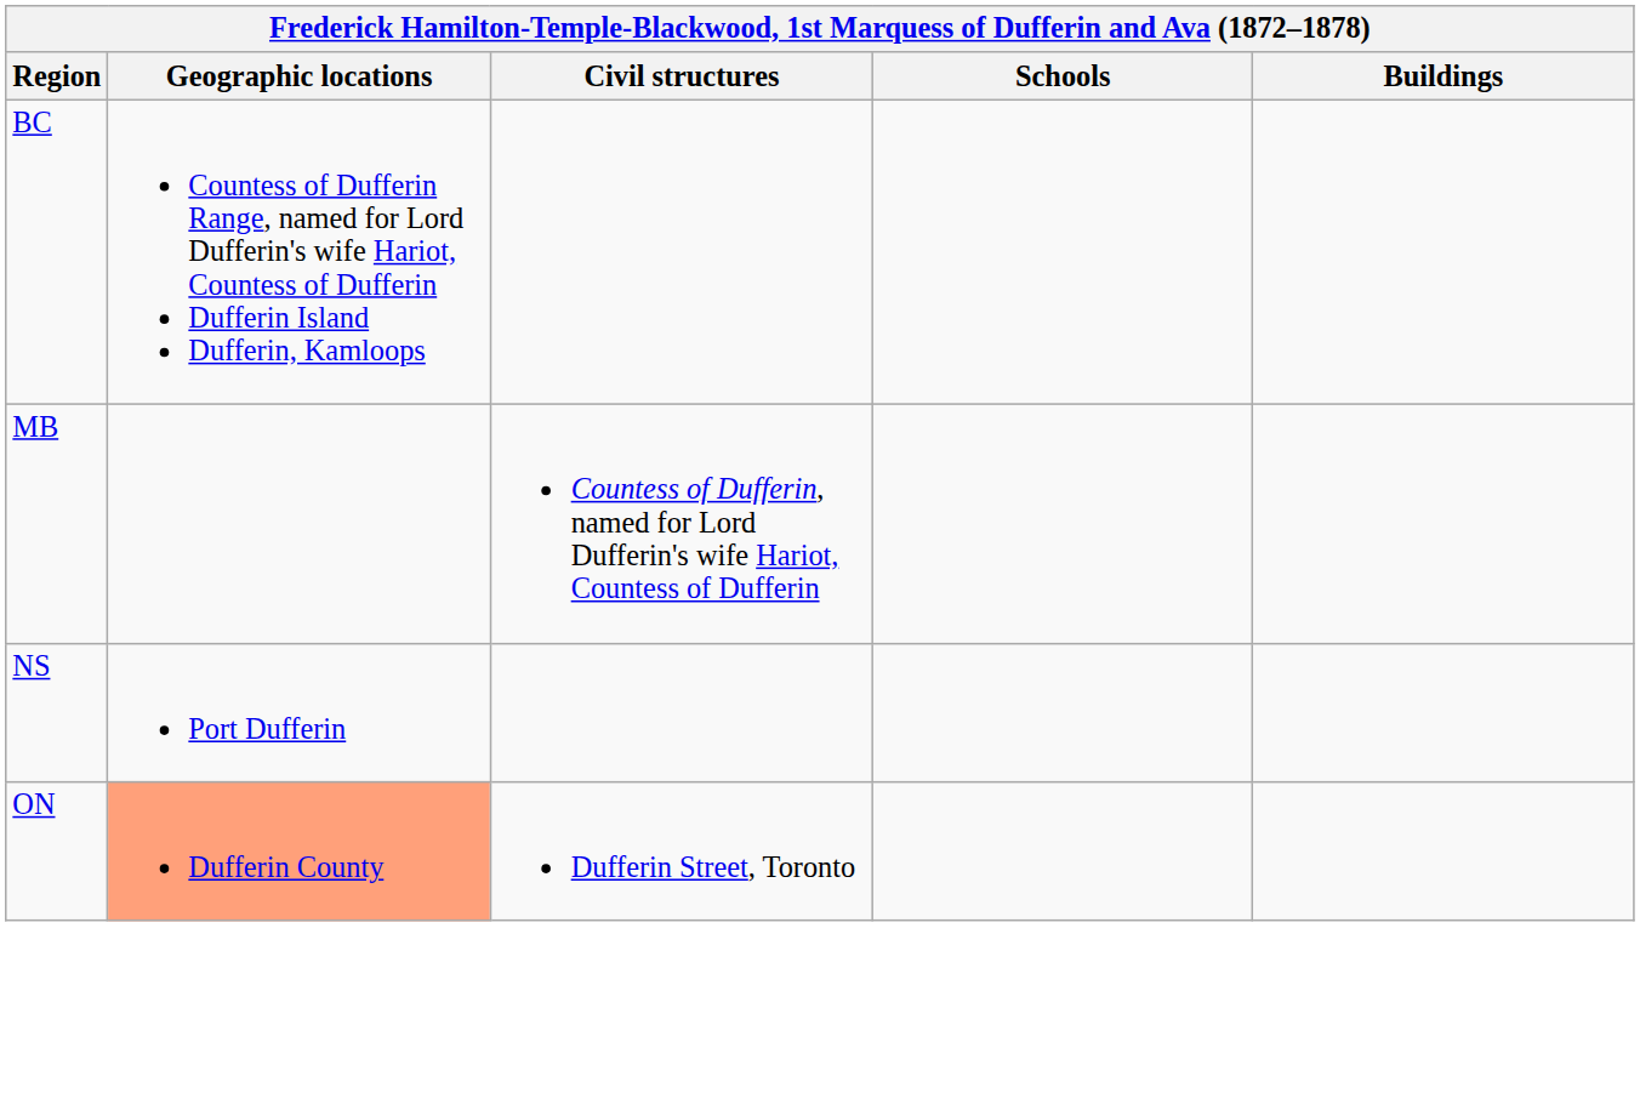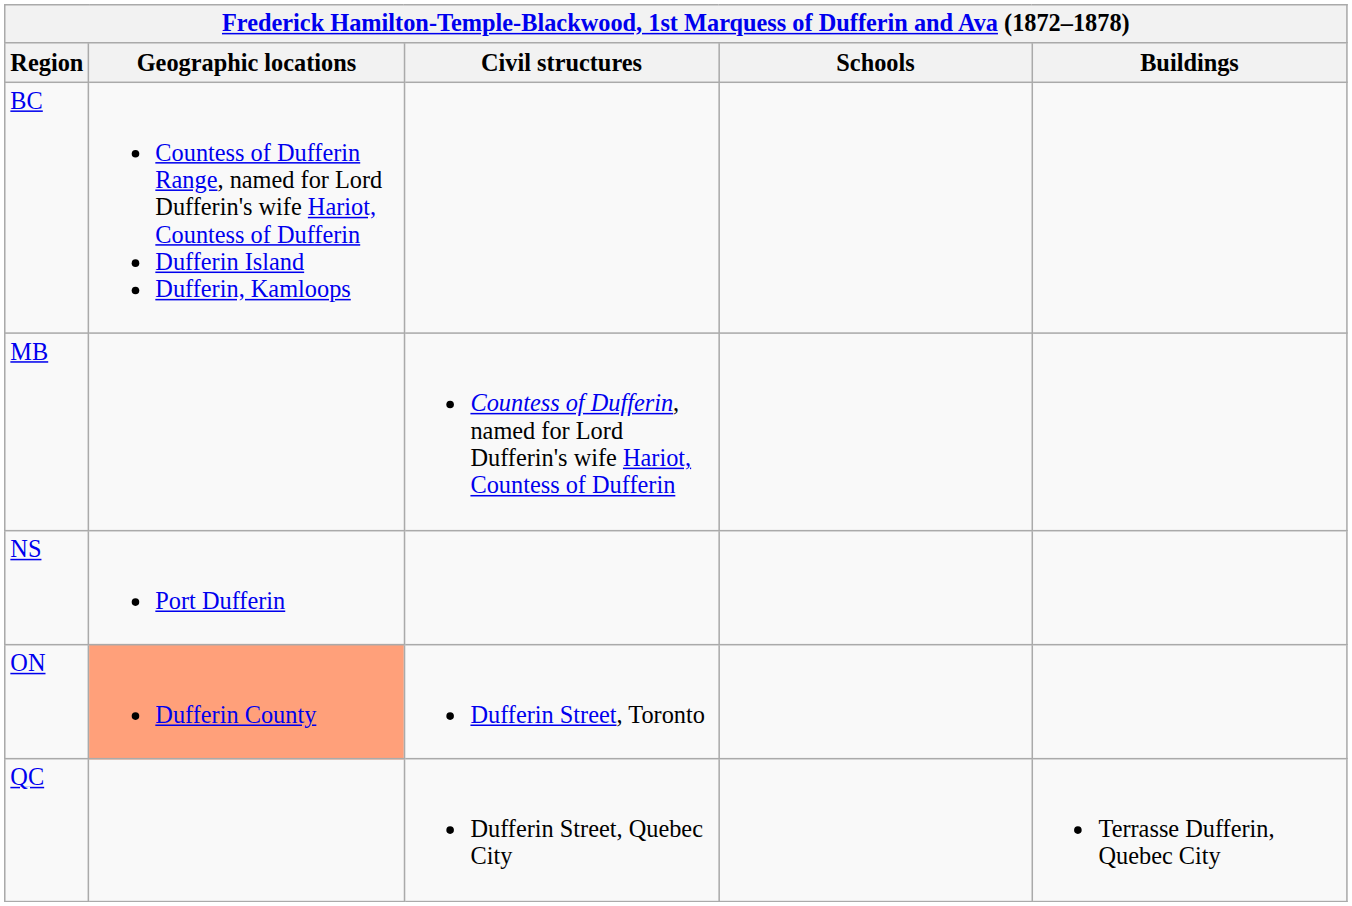+ row: QC | Dufferin Street, Quebec City | Terrasse Dufferin, Quebec City
